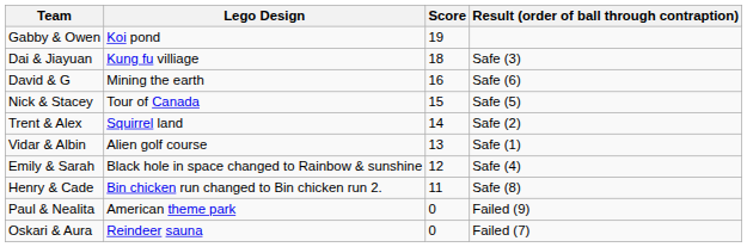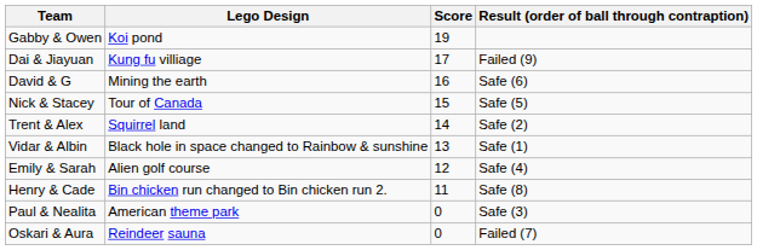Dai & Jiayuan | Score: 18 -> 17
Dai & Jiayuan | Result (order of ball through contraption): Safe (3) -> Failed (9)
Vidar & Albin | Lego Design: Alien golf course -> Black hole in space changed to Rainbow & sunshine
Emily & Sarah | Lego Design: Black hole in space changed to Rainbow & sunshine -> Alien golf course
Paul & Nealita | Result (order of ball through contraption): Failed (9) -> Safe (3)
